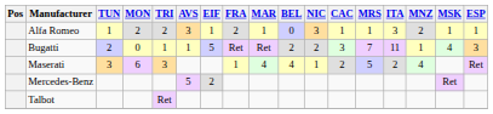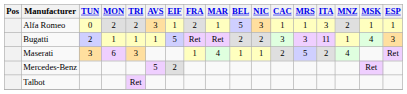Alfa Romeo | TUN: 1 -> 0
Alfa Romeo | BEL: 0 -> 5
Bugatti | MON: 0 -> 1
Bugatti | MRS: 7 -> 3
Maserati | BEL: 4 -> 1
